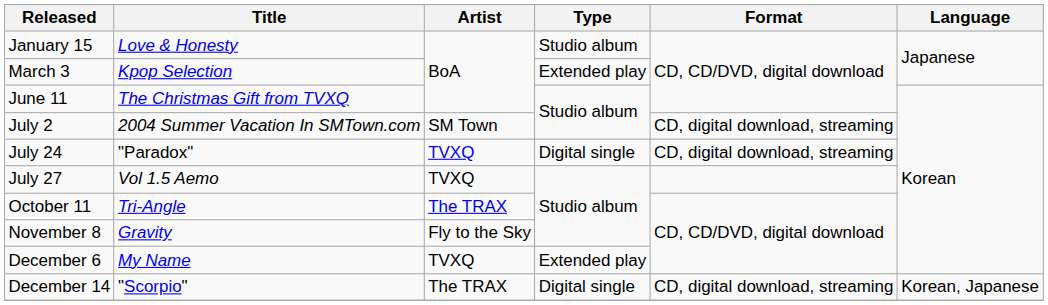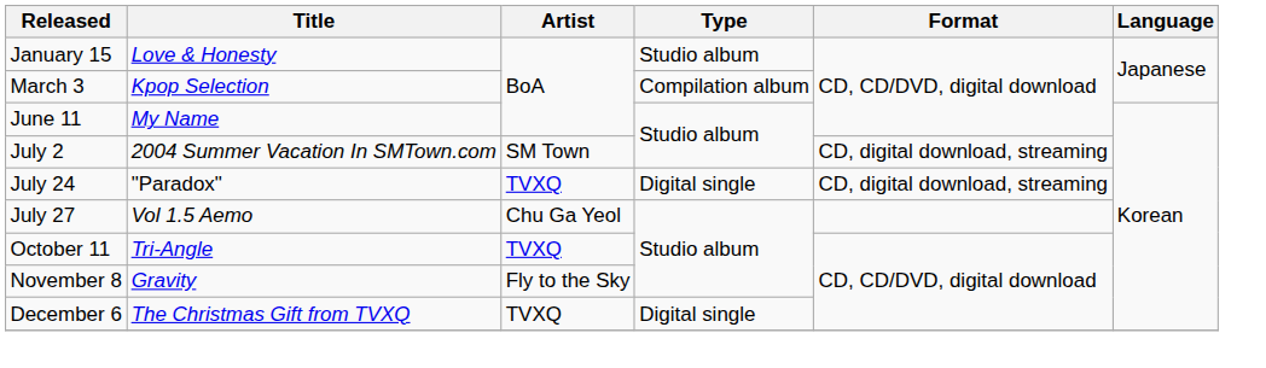March 3 | Type: Extended play -> Compilation album
June 11 | Title: The Christmas Gift from TVXQ -> My Name
July 27 | Artist: TVXQ -> Chu Ga Yeol
October 11 | Artist: The TRAX -> TVXQ
December 6 | Title: My Name -> The Christmas Gift from TVXQ
December 6 | Type: Extended play -> Digital single
- row: December 14 | "Scorpio" | The TRAX | Digital single | CD, digital download, streaming | Korean, Japanese
